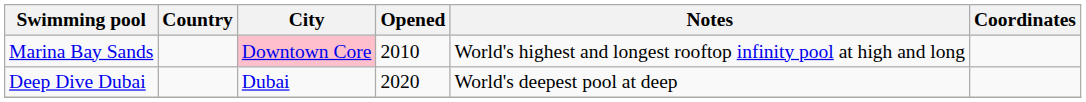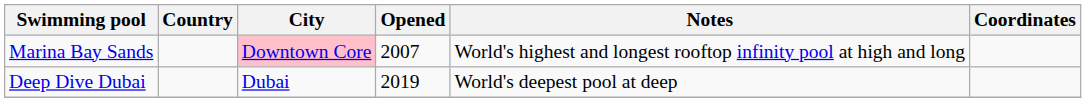Marina Bay Sands | Opened: 2010 -> 2007
Deep Dive Dubai | Opened: 2020 -> 2019
